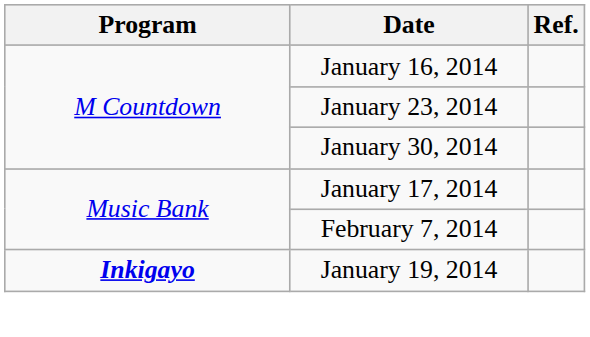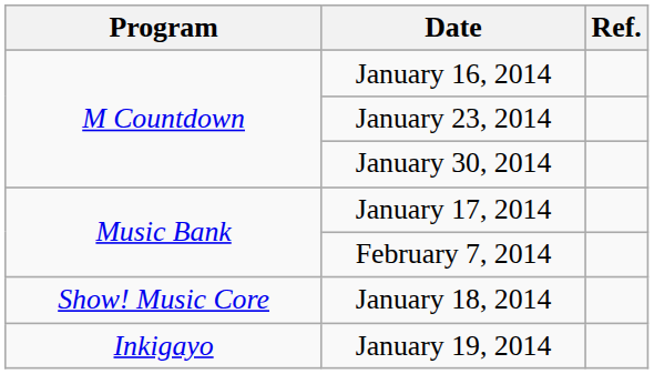+ row: Show! Music Core | January 18, 2014
January 19, 2014 | Program: bold -> normal
